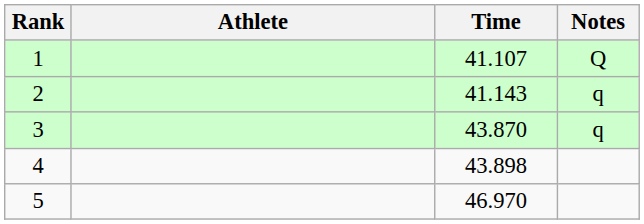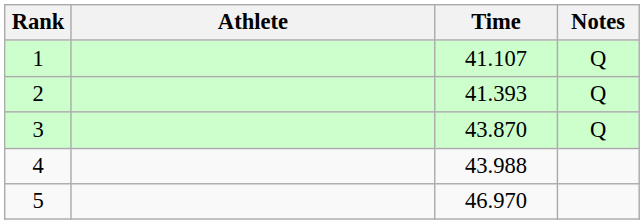2 | Time: 41.143 -> 41.393
2 | Notes: q -> Q
3 | Notes: q -> Q
4 | Time: 43.898 -> 43.988
